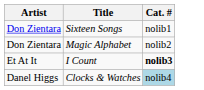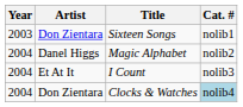+ column: Year | 2003 | 2004 | 2004 | 2004
Magic Alphabet | Artist: Don Zientara -> Danel Higgs
I Count | Cat. #: bold -> normal
Clocks & Watches | Artist: Danel Higgs -> Don Zientara
